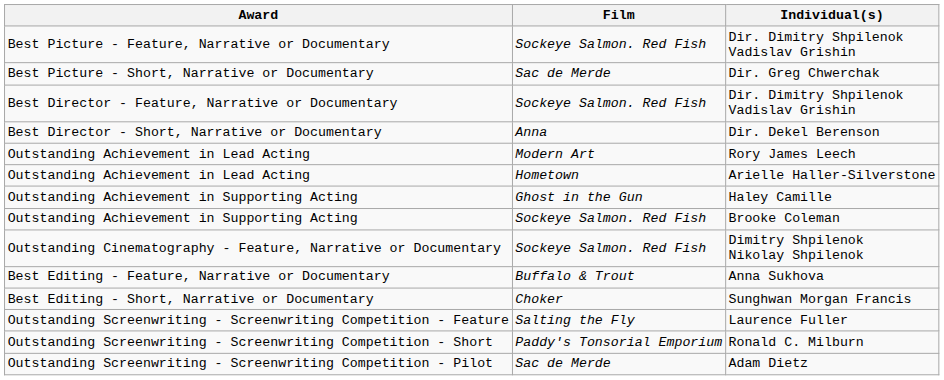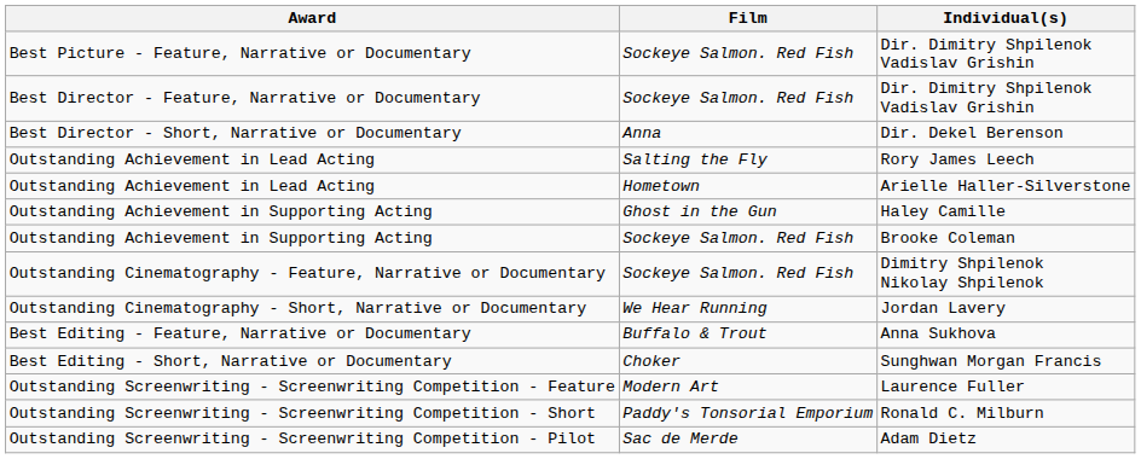- row: Best Picture - Short, Narrative or Documentary | Sac de Merde | Dir. Greg Chwerchak
Rory James Leech | Film: Modern Art -> Salting the Fly
+ row: Outstanding Cinematography - Short, Narrative or Documentary | We Hear Running | Jordan Lavery
Laurence Fuller | Film: Salting the Fly -> Modern Art
